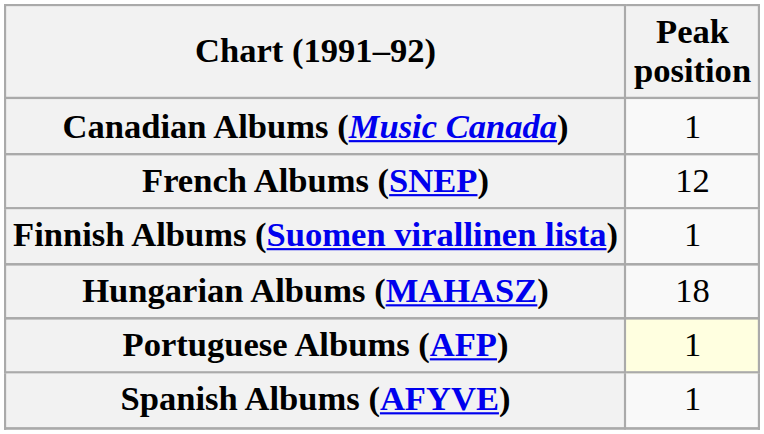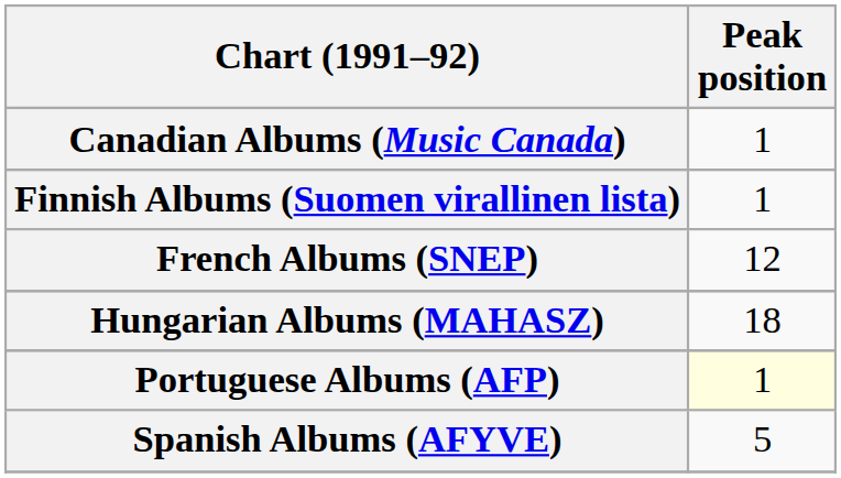rows swapped: French Albums (SNEP) <-> Finnish Albums (Suomen virallinen lista)
Spanish Albums (AFYVE) | Peak position: 1 -> 5
